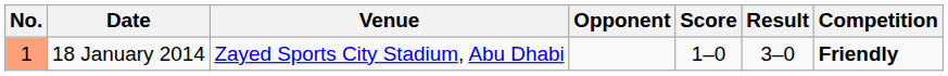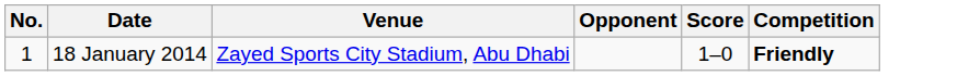- column: Result | 3–0
18 January 2014 | No.: lightsalmon background -> no background
